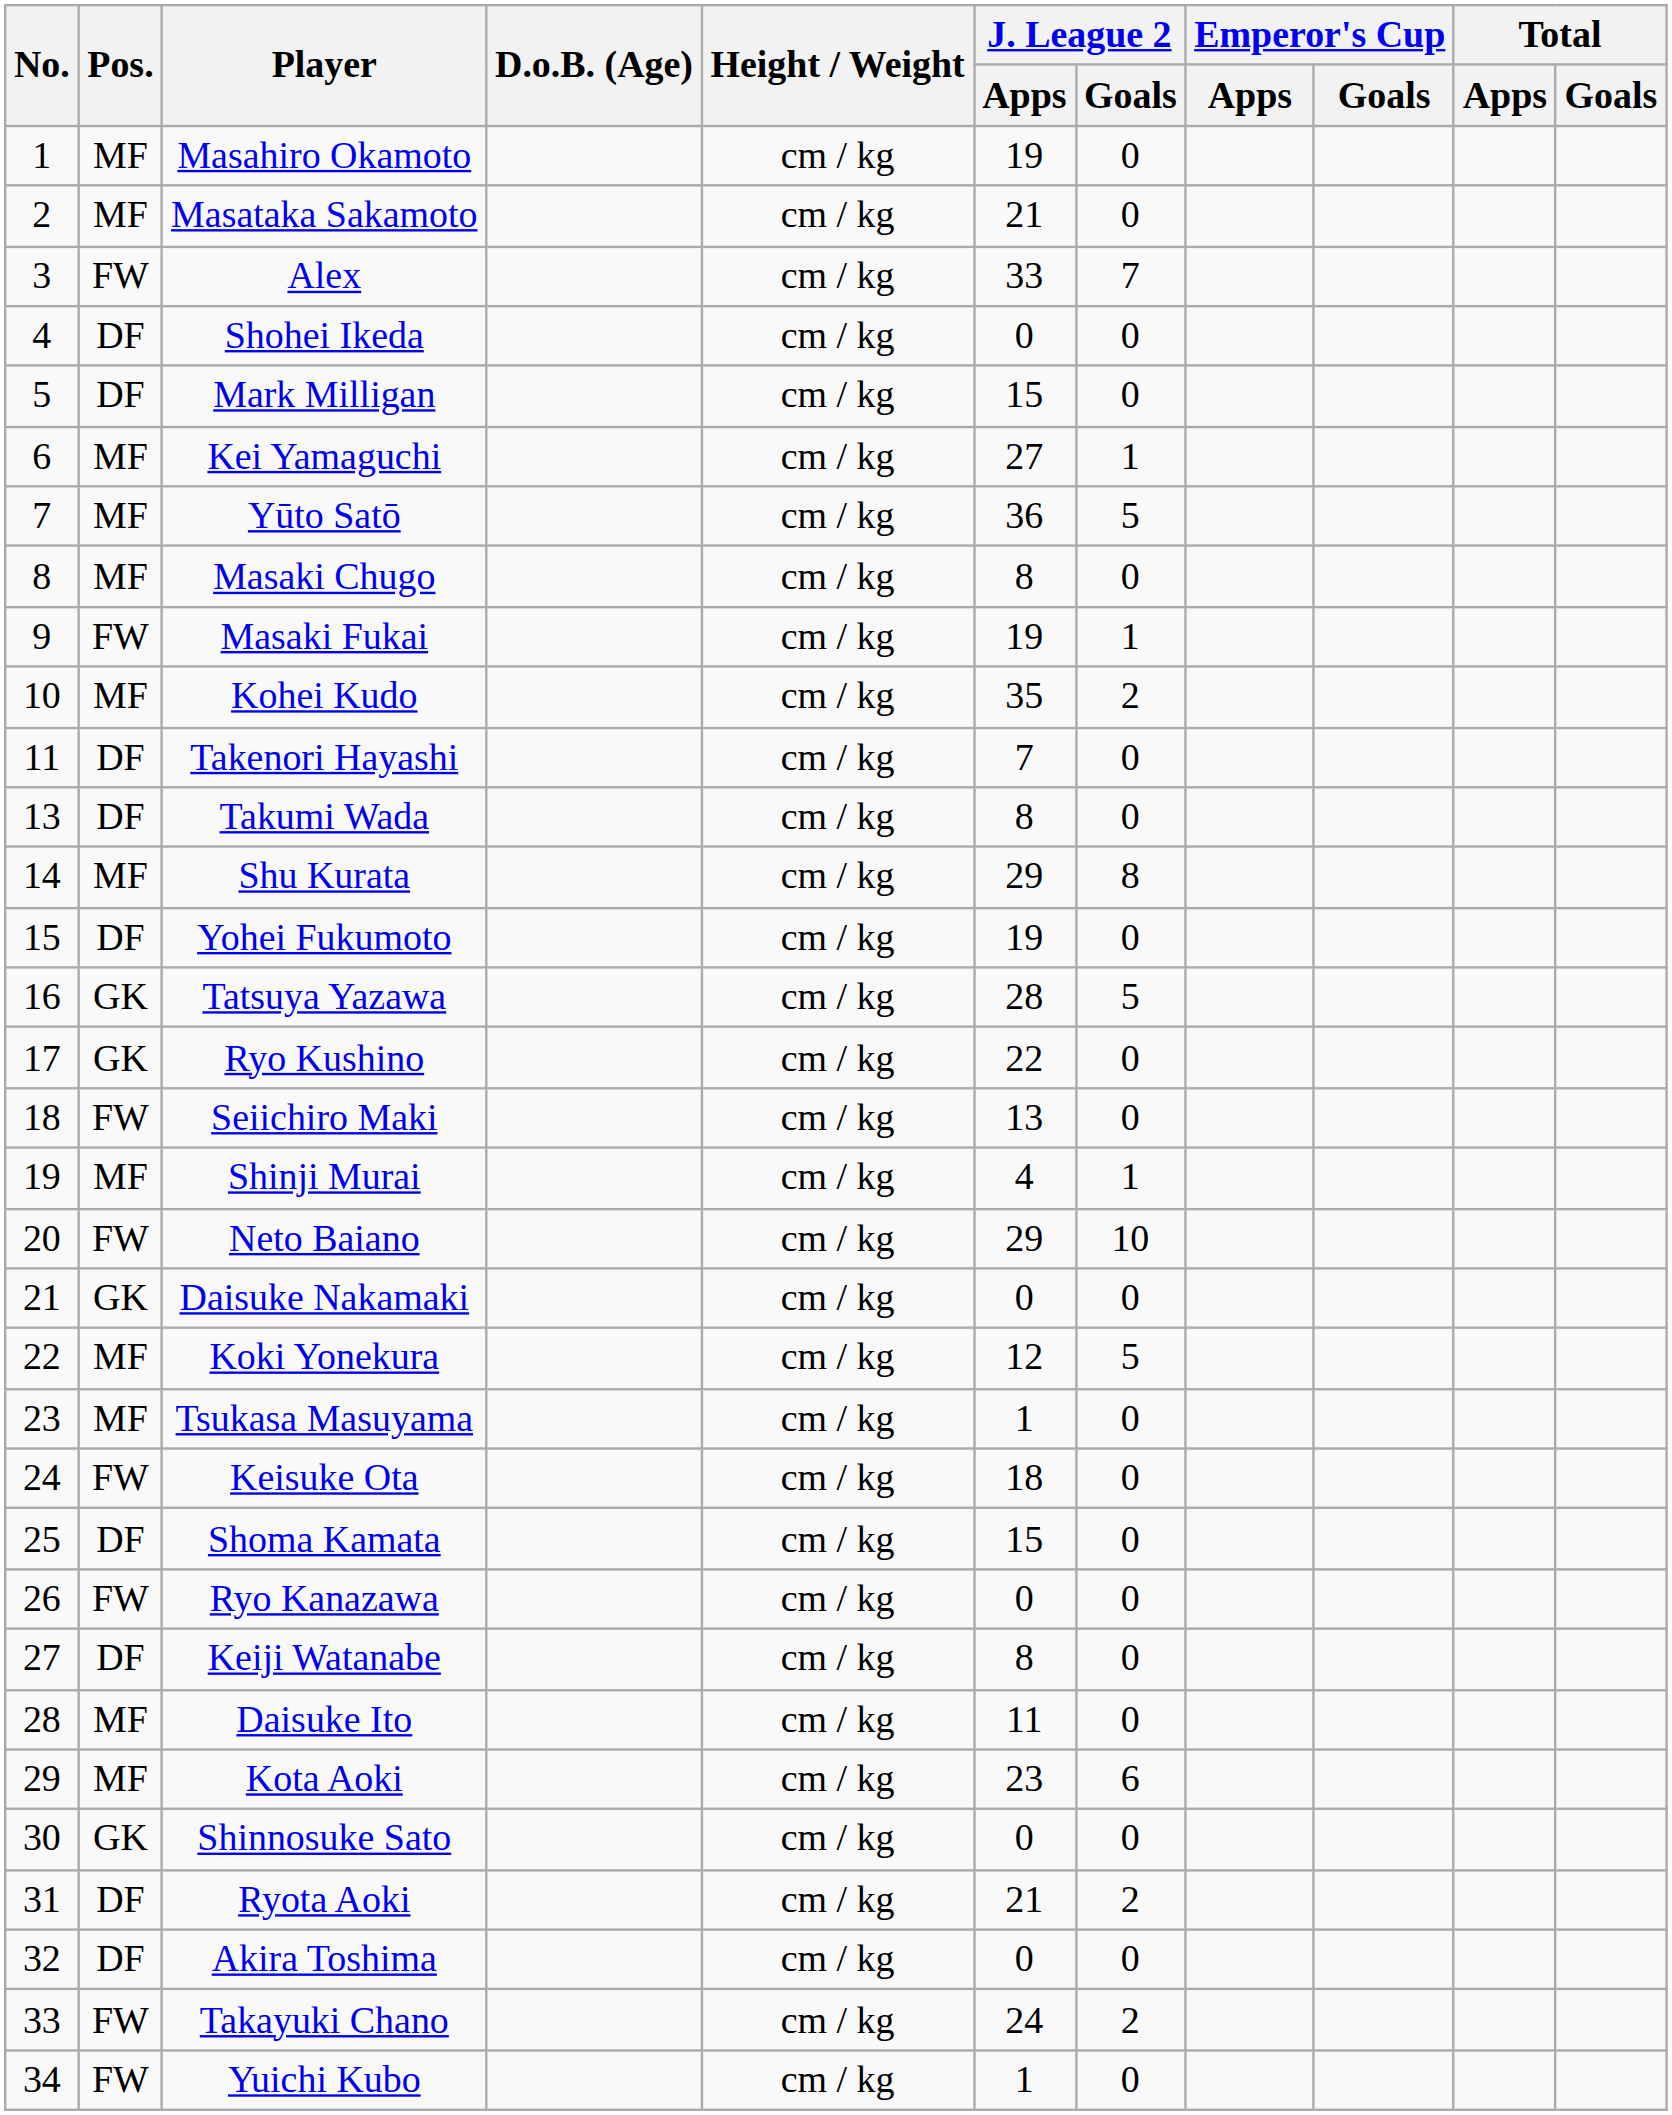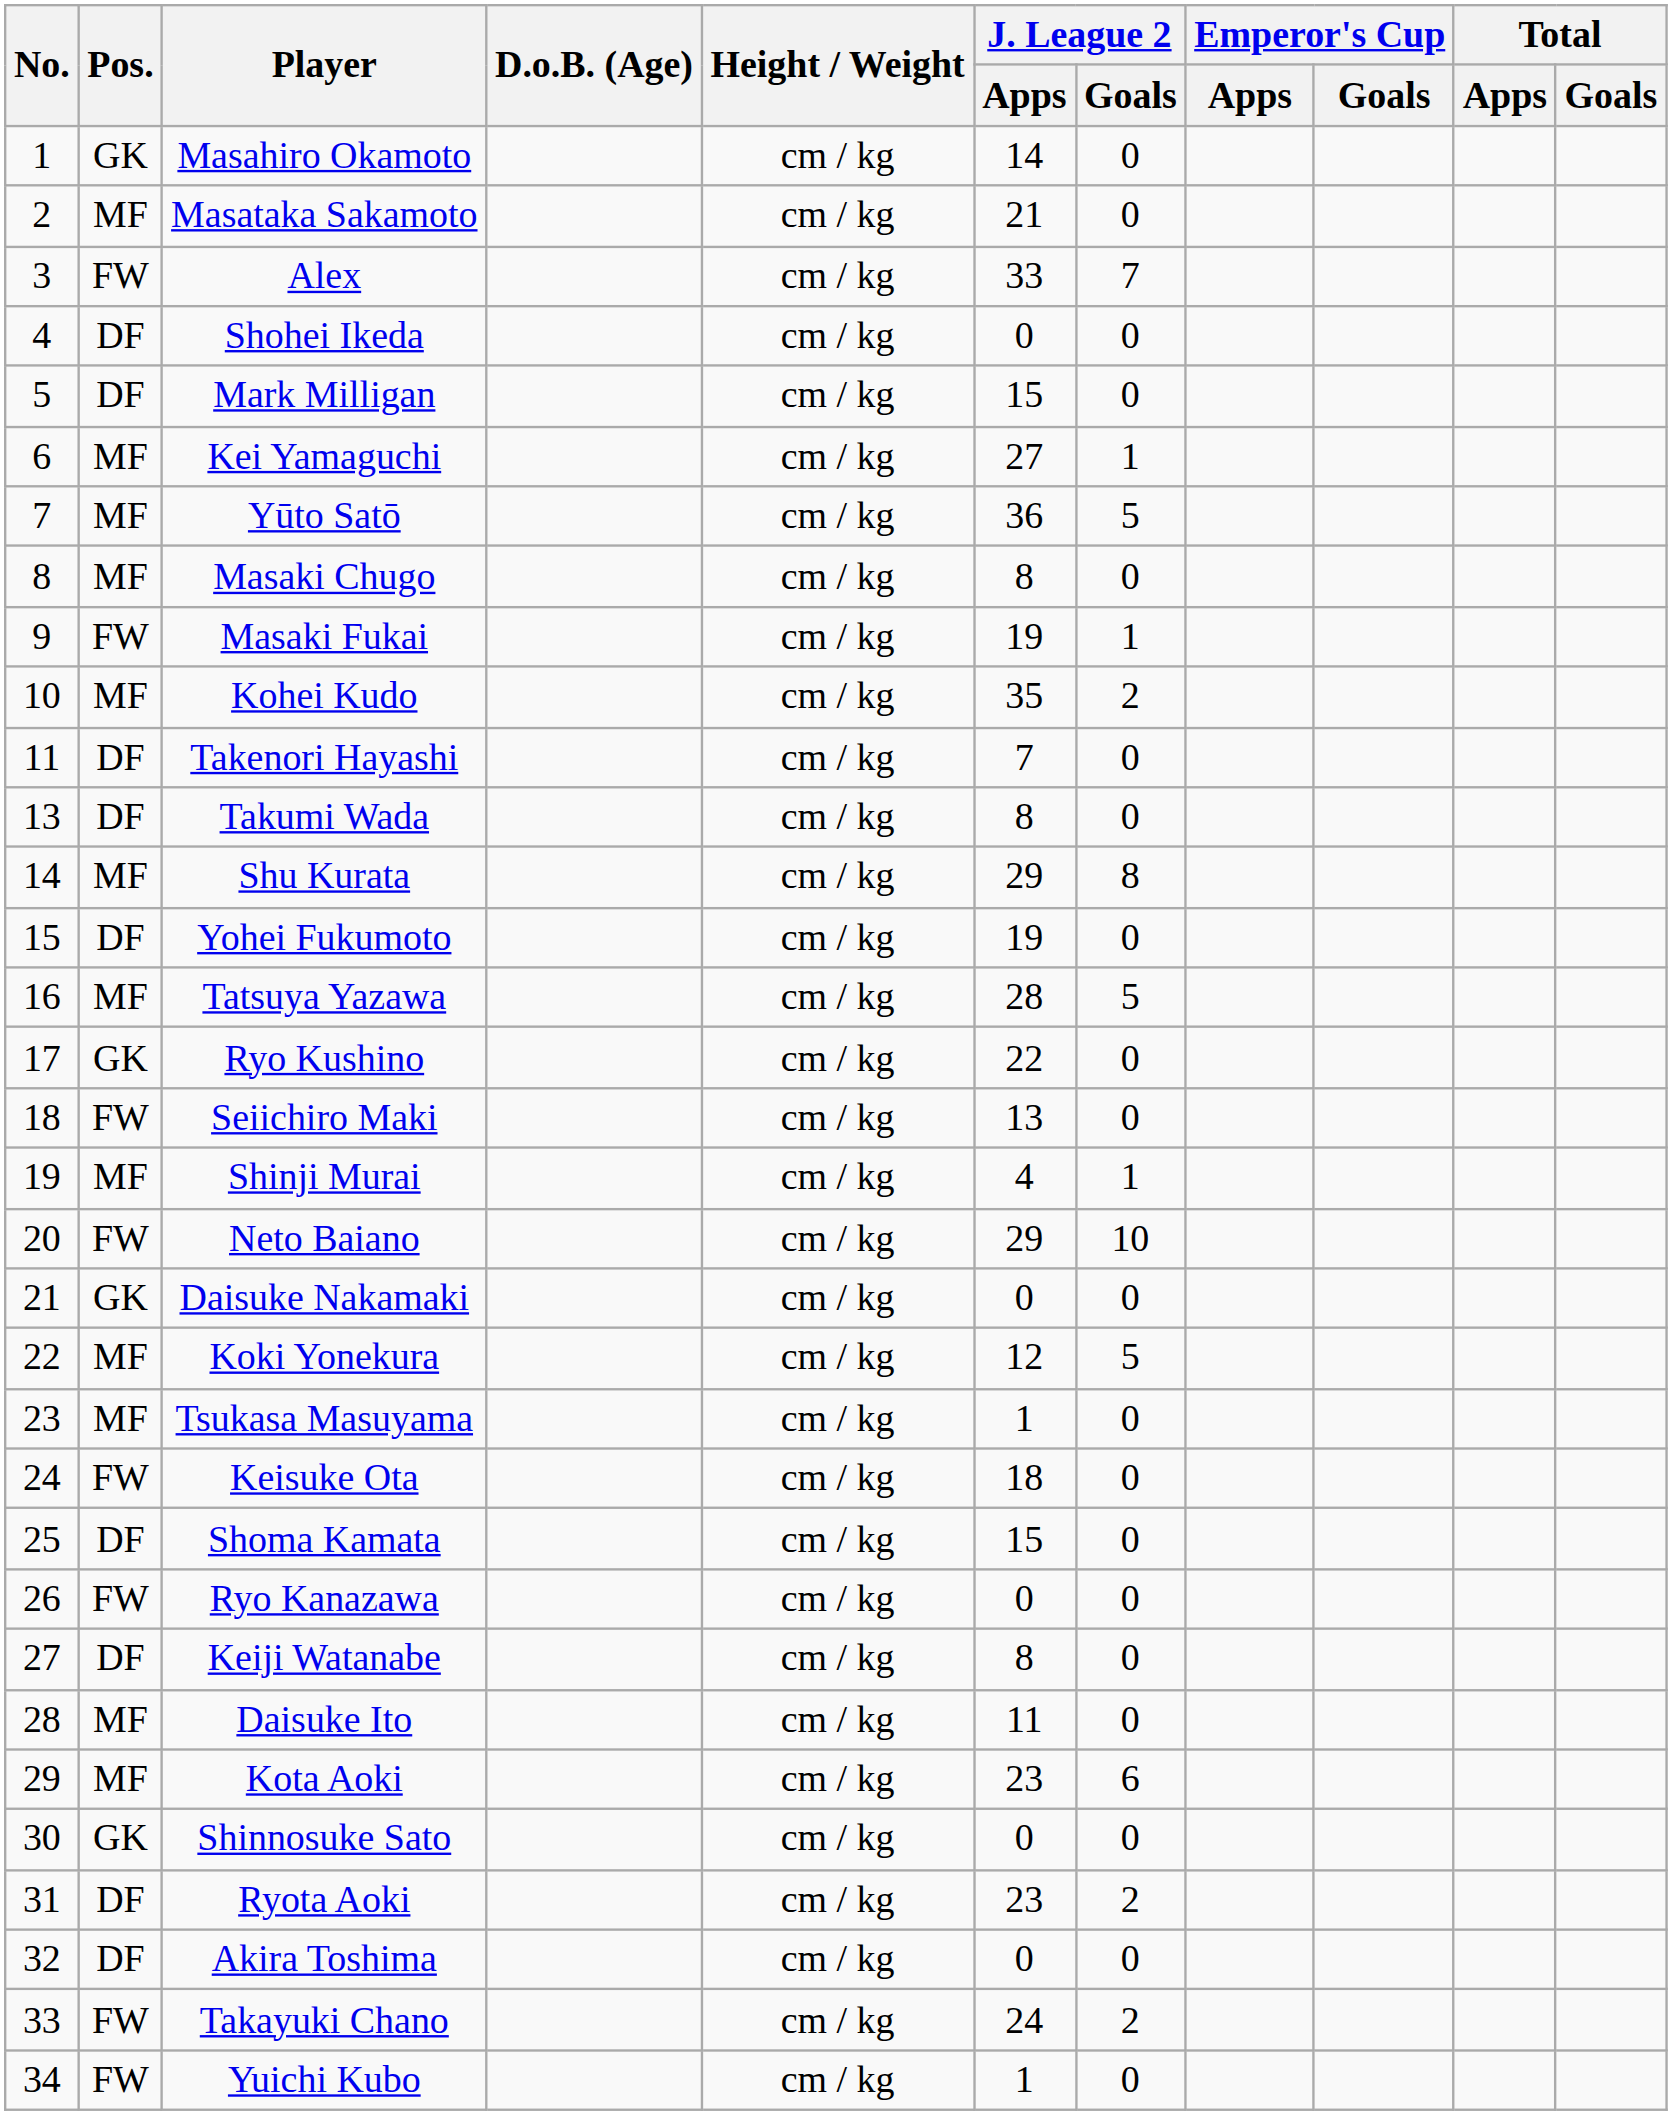Masahiro Okamoto | Pos.: MF -> GK
Masahiro Okamoto | J. League 2 / Apps: 19 -> 14
Tatsuya Yazawa | Pos.: GK -> MF
Ryota Aoki | J. League 2 / Apps: 21 -> 23
